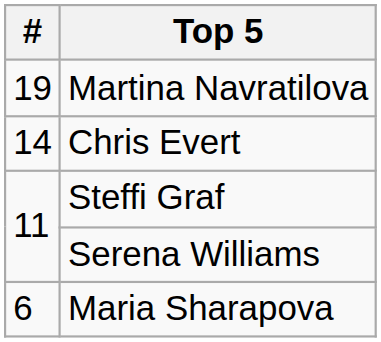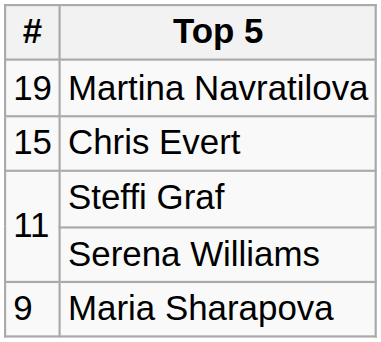Chris Evert | #: 14 -> 15
Maria Sharapova | #: 6 -> 9
